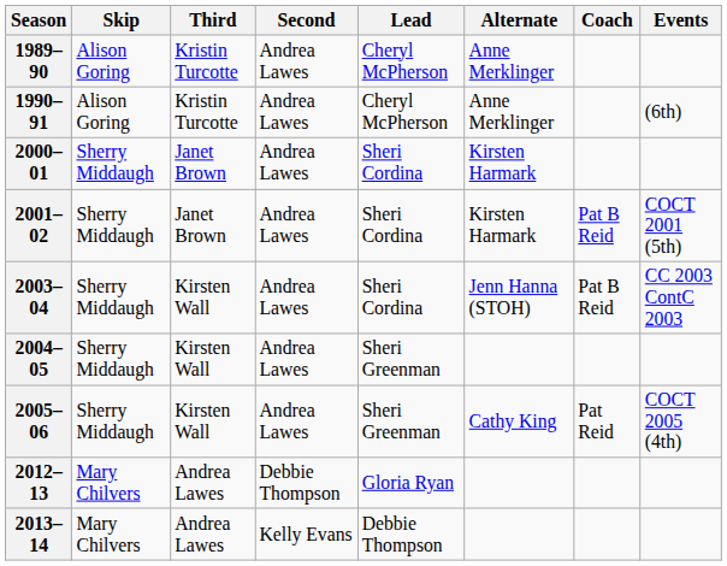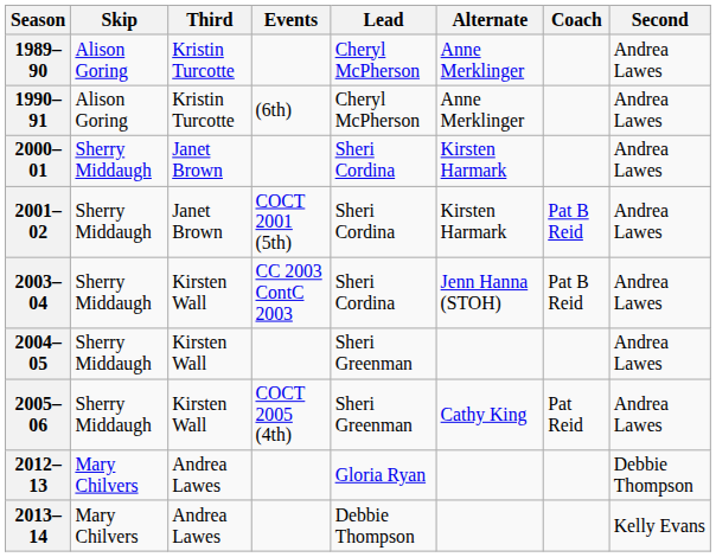columns swapped: Second <-> Events
